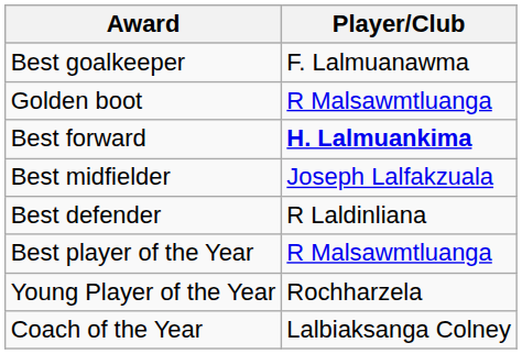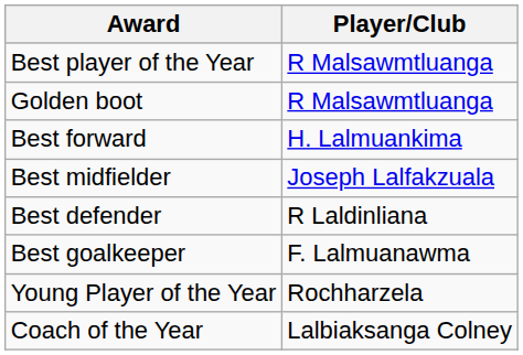rows swapped: Best player of the Year <-> Best goalkeeper
Best forward | Player/Club: bold -> normal
